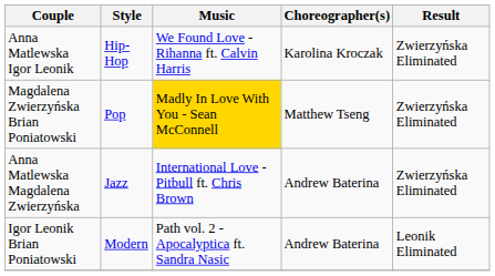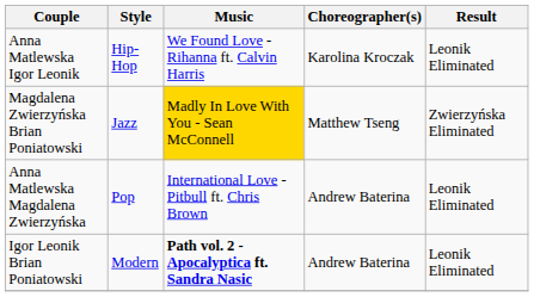Anna Matlewska Igor Leonik | Result: Zwierzyńska Eliminated -> Leonik Eliminated
Magdalena Zwierzyńska Brian Poniatowski | Style: Pop -> Jazz
Anna Matlewska Magdalena Zwierzyńska | Style: Jazz -> Pop
Anna Matlewska Magdalena Zwierzyńska | Result: Zwierzyńska Eliminated -> Leonik Eliminated
Igor Leonik Brian Poniatowski | Music: normal -> bold
